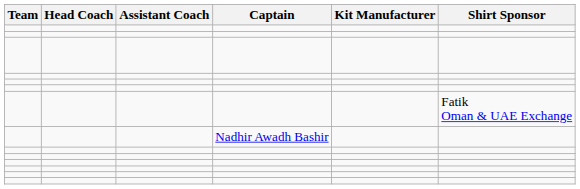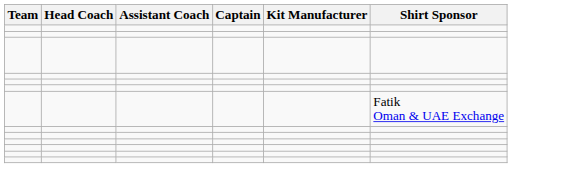- row: Nadhir Awadh Bashir
